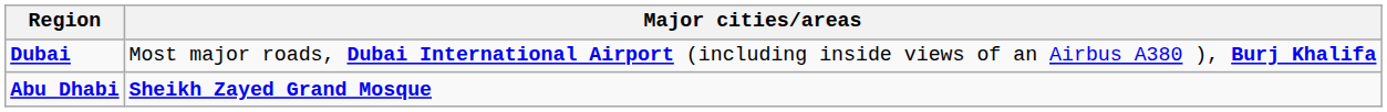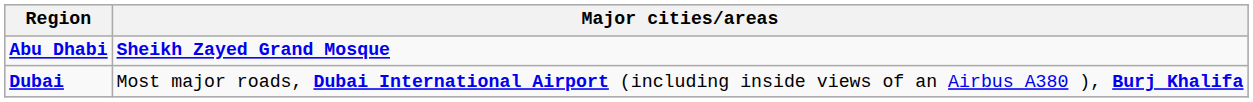rows swapped: Dubai <-> Abu Dhabi
